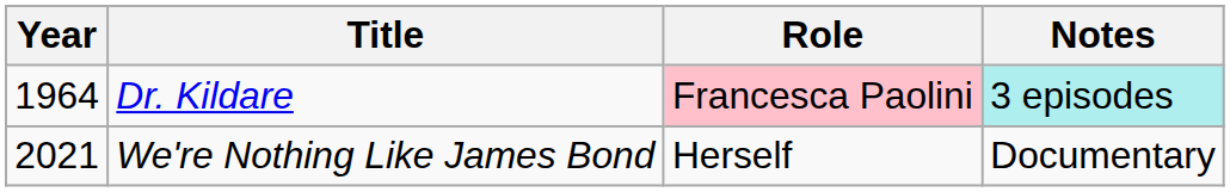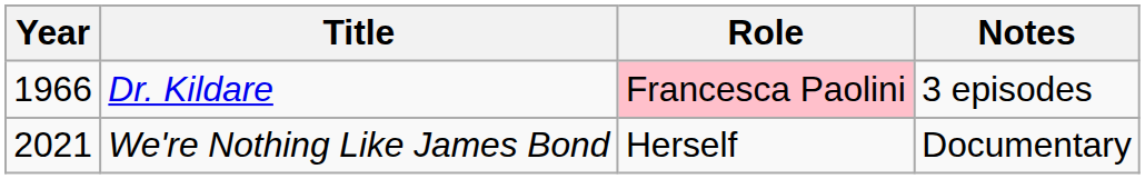Dr. Kildare | Year: 1964 -> 1966
Dr. Kildare | Notes: paleturquoise background -> no background
